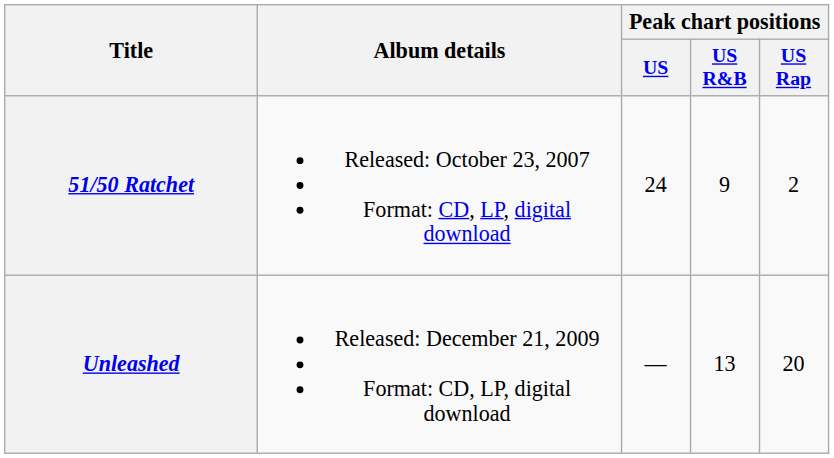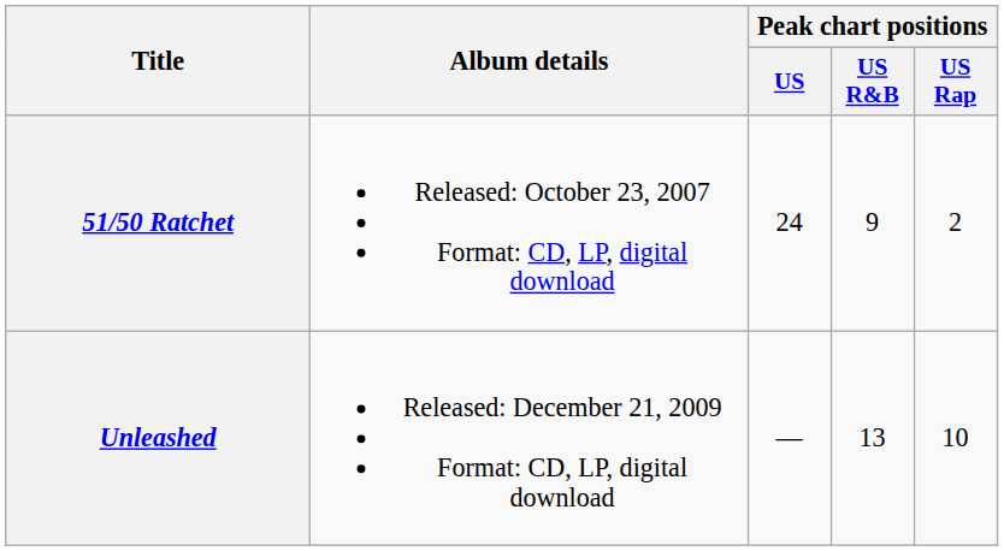Unleashed | Peak chart positions / US Rap: 20 -> 10
